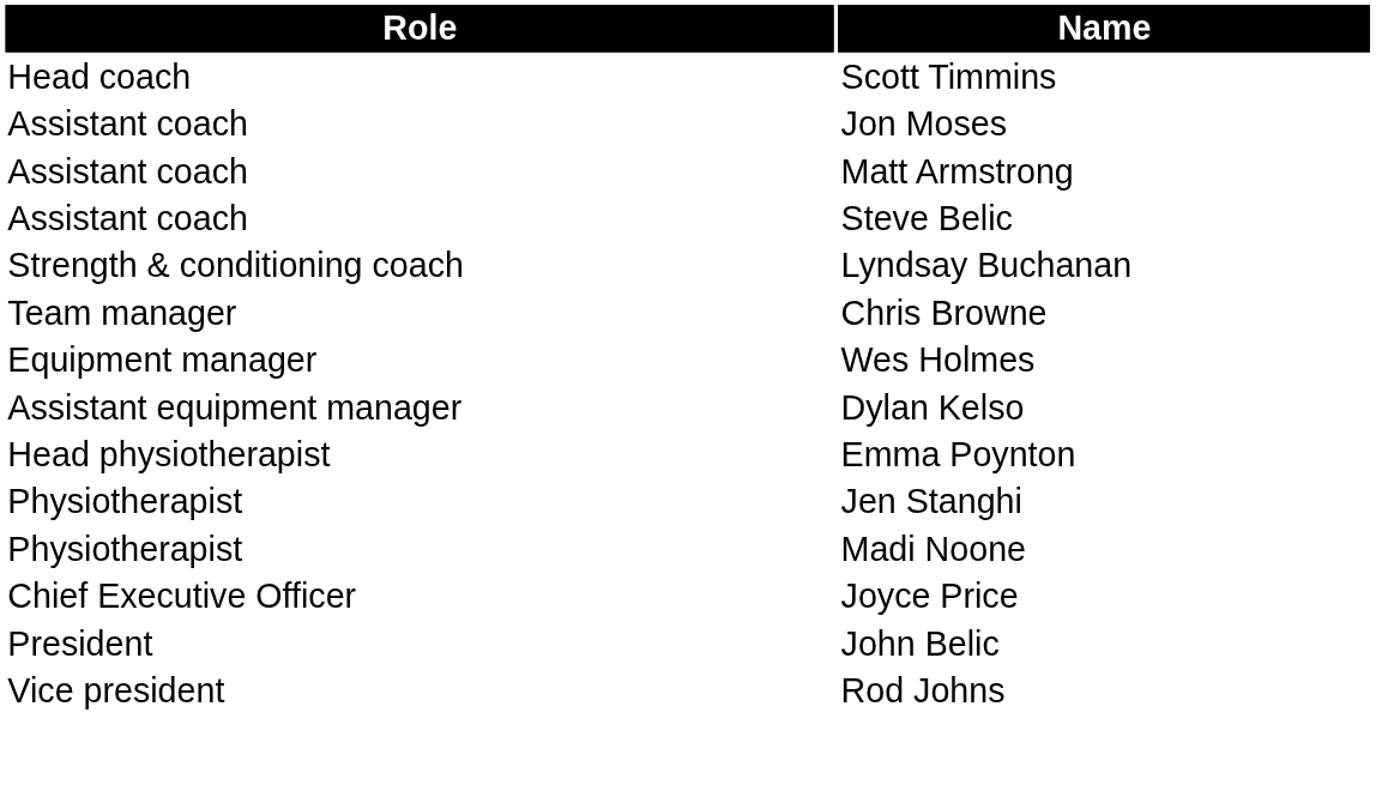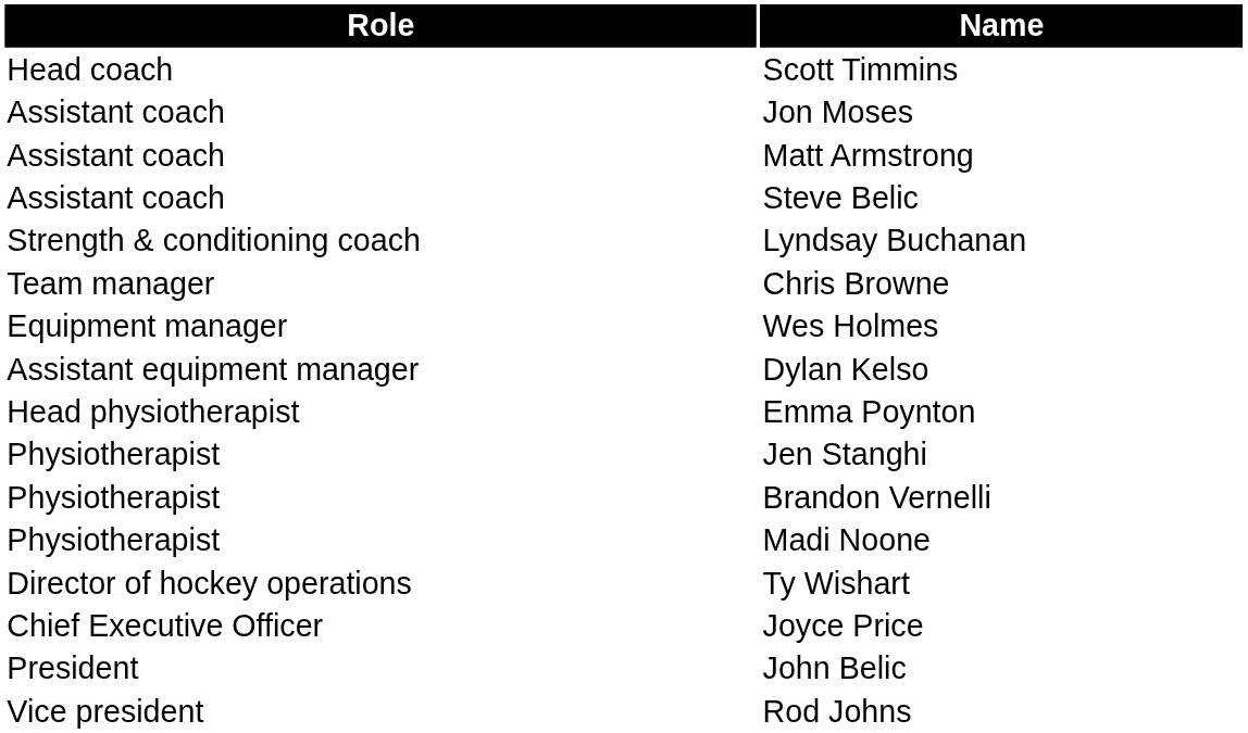+ row: Physiotherapist | Brandon Vernelli
+ row: Director of hockey operations | Ty Wishart
